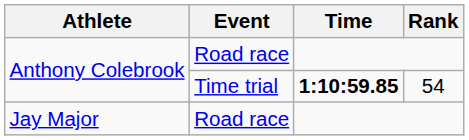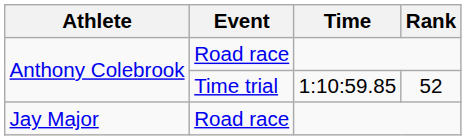Anthony Colebrook / Time trial | Time: bold -> normal
Anthony Colebrook / Time trial | Rank: 54 -> 52
